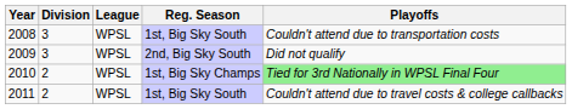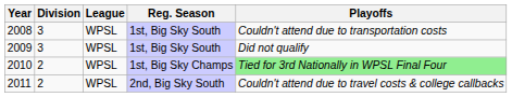2009 | Reg. Season: 2nd, Big Sky South -> 1st, Big Sky South
2011 | Reg. Season: 1st, Big Sky South -> 2nd, Big Sky South
